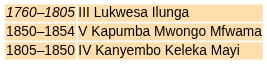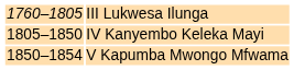rows swapped: IV Kanyembo Keleka Mayi <-> V Kapumba Mwongo Mfwama
